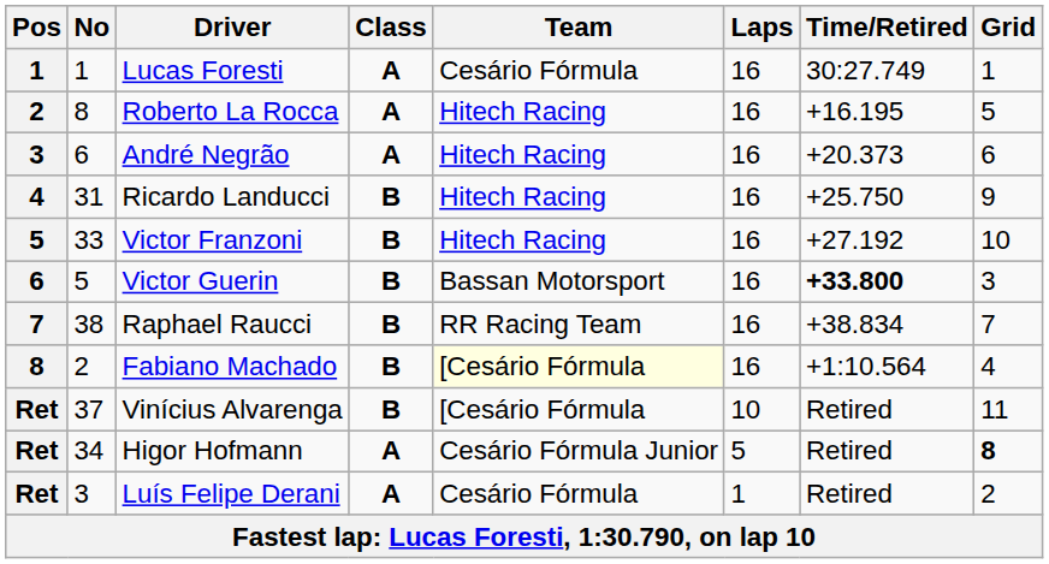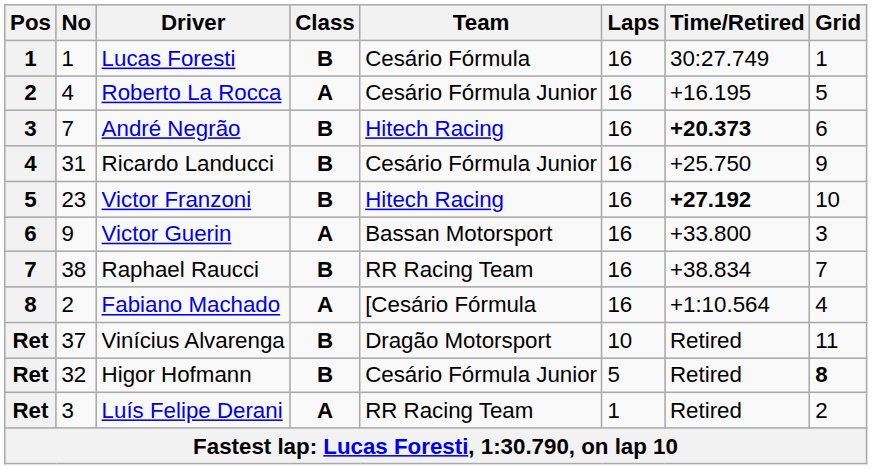Lucas Foresti | Class: A -> B
Roberto La Rocca | No: 8 -> 4
Roberto La Rocca | Team: Hitech Racing -> Cesário Fórmula Junior
André Negrão | No: 6 -> 7
André Negrão | Class: A -> B
André Negrão | Time/Retired: normal -> bold
Ricardo Landucci | Team: Hitech Racing -> Cesário Fórmula Junior
Victor Franzoni | No: 33 -> 23
Victor Franzoni | Time/Retired: normal -> bold
Victor Guerin | No: 5 -> 9
Victor Guerin | Class: B -> A
Victor Guerin | Time/Retired: bold -> normal
Fabiano Machado | Class: B -> A
Fabiano Machado | Team: lightyellow background -> no background
Vinícius Alvarenga | Team: [Cesário Fórmula -> Dragão Motorsport
Higor Hofmann | No: 34 -> 32
Higor Hofmann | Class: A -> B
Luís Felipe Derani | Team: Cesário Fórmula -> RR Racing Team
